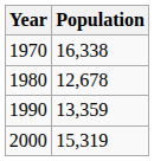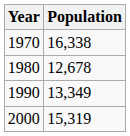1990 | Population: 13,359 -> 13,349
